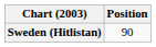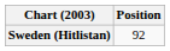Sweden (Hitlistan) | Position: 90 -> 92
